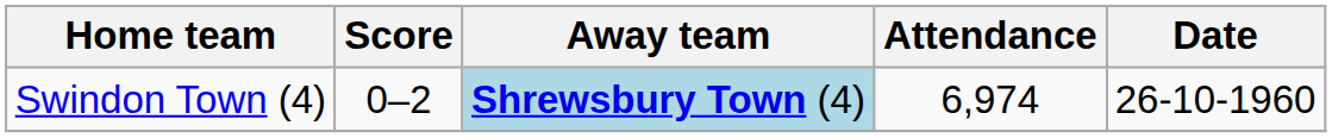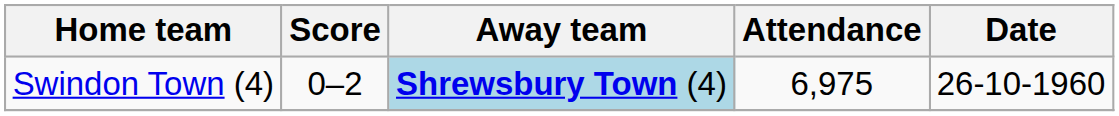Swindon Town (4) | Attendance: 6,974 -> 6,975
